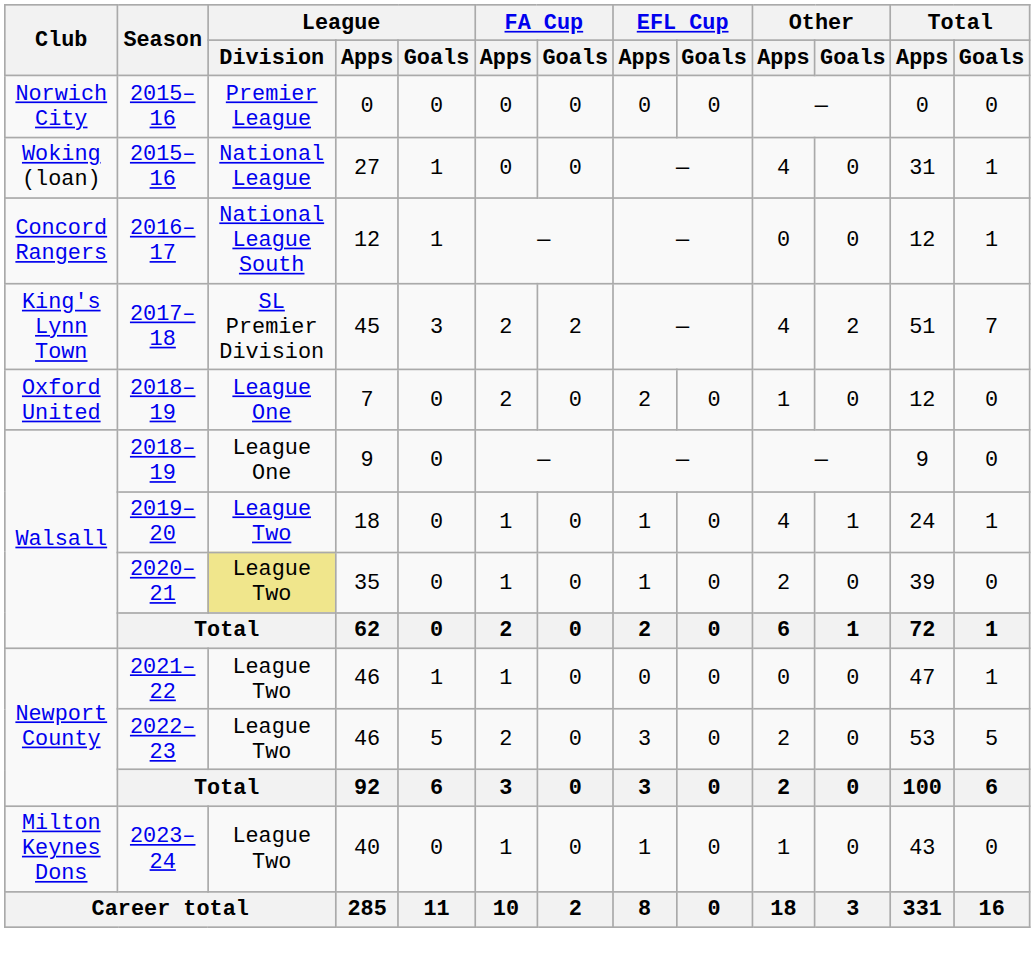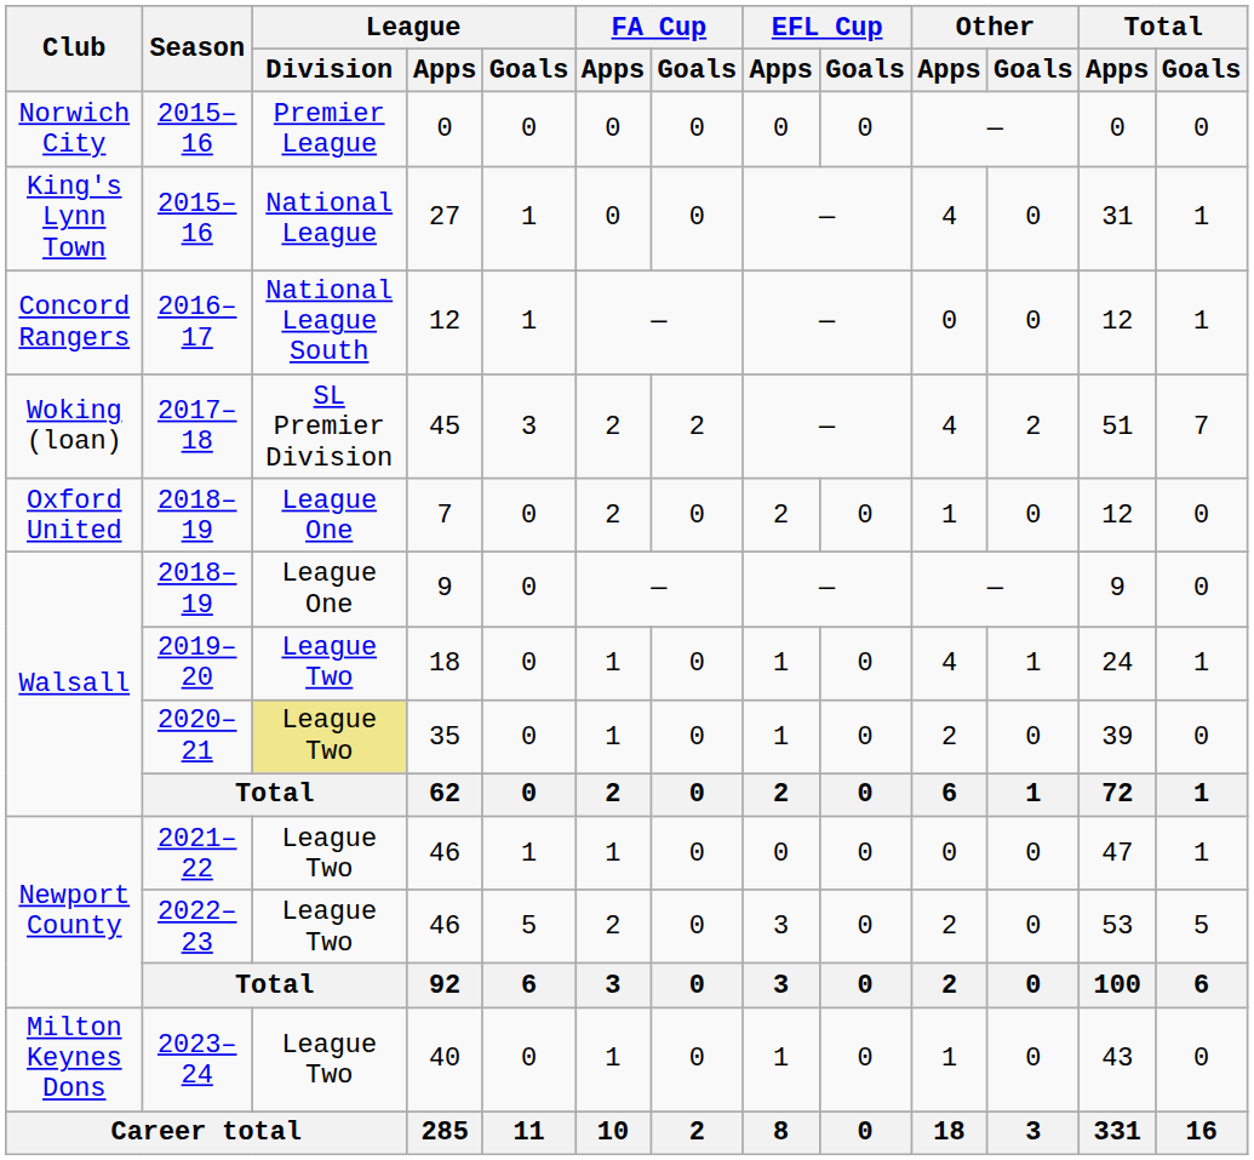27 | Club: Woking (loan) -> King's Lynn Town
45 | Club: King's Lynn Town -> Woking (loan)
